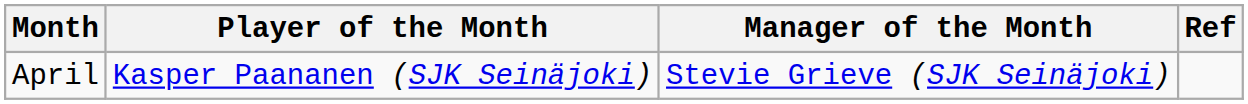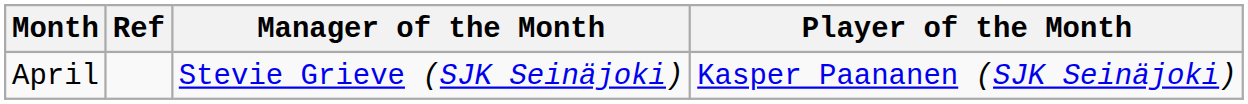columns swapped: Player of the Month <-> Ref
